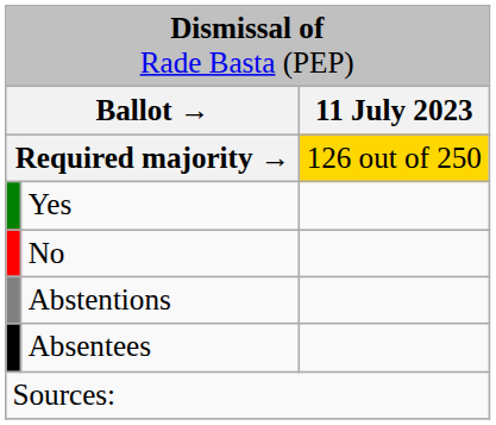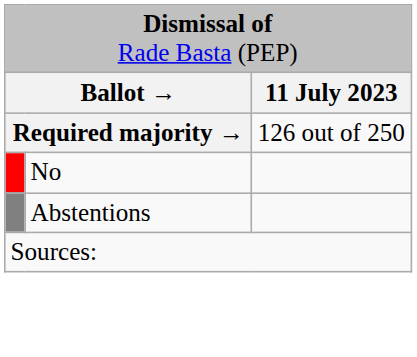Required majority → | column 3: gold background -> no background
- row: Yes
- row: Absentees
